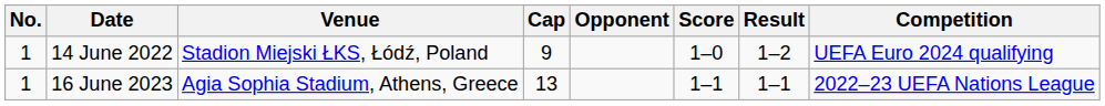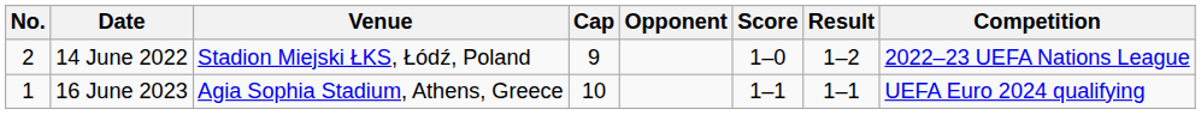14 June 2022 | No.: 1 -> 2
14 June 2022 | Competition: UEFA Euro 2024 qualifying -> 2022–23 UEFA Nations League
16 June 2023 | Cap: 13 -> 10
16 June 2023 | Competition: 2022–23 UEFA Nations League -> UEFA Euro 2024 qualifying
